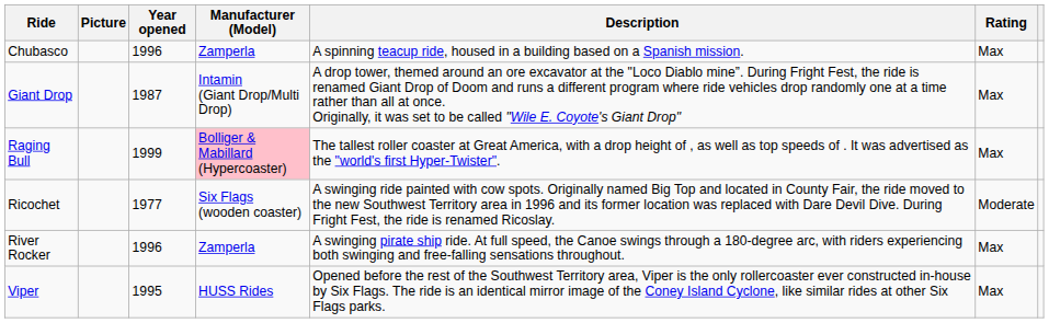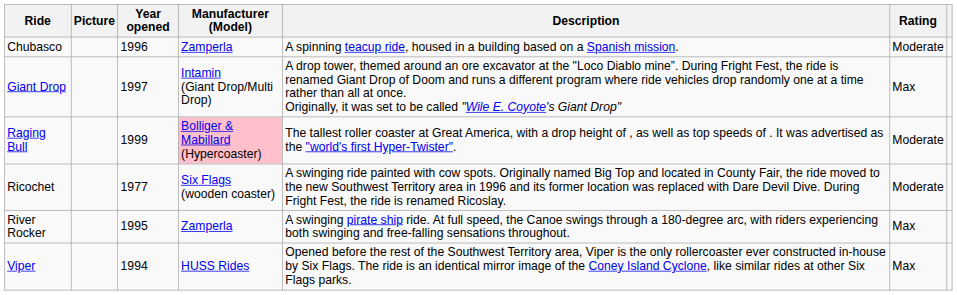Chubasco | Rating: Max -> Moderate
Giant Drop | Year opened: 1987 -> 1997
Raging Bull | Rating: Max -> Moderate
River Rocker | Year opened: 1996 -> 1995
Viper | Year opened: 1995 -> 1994
